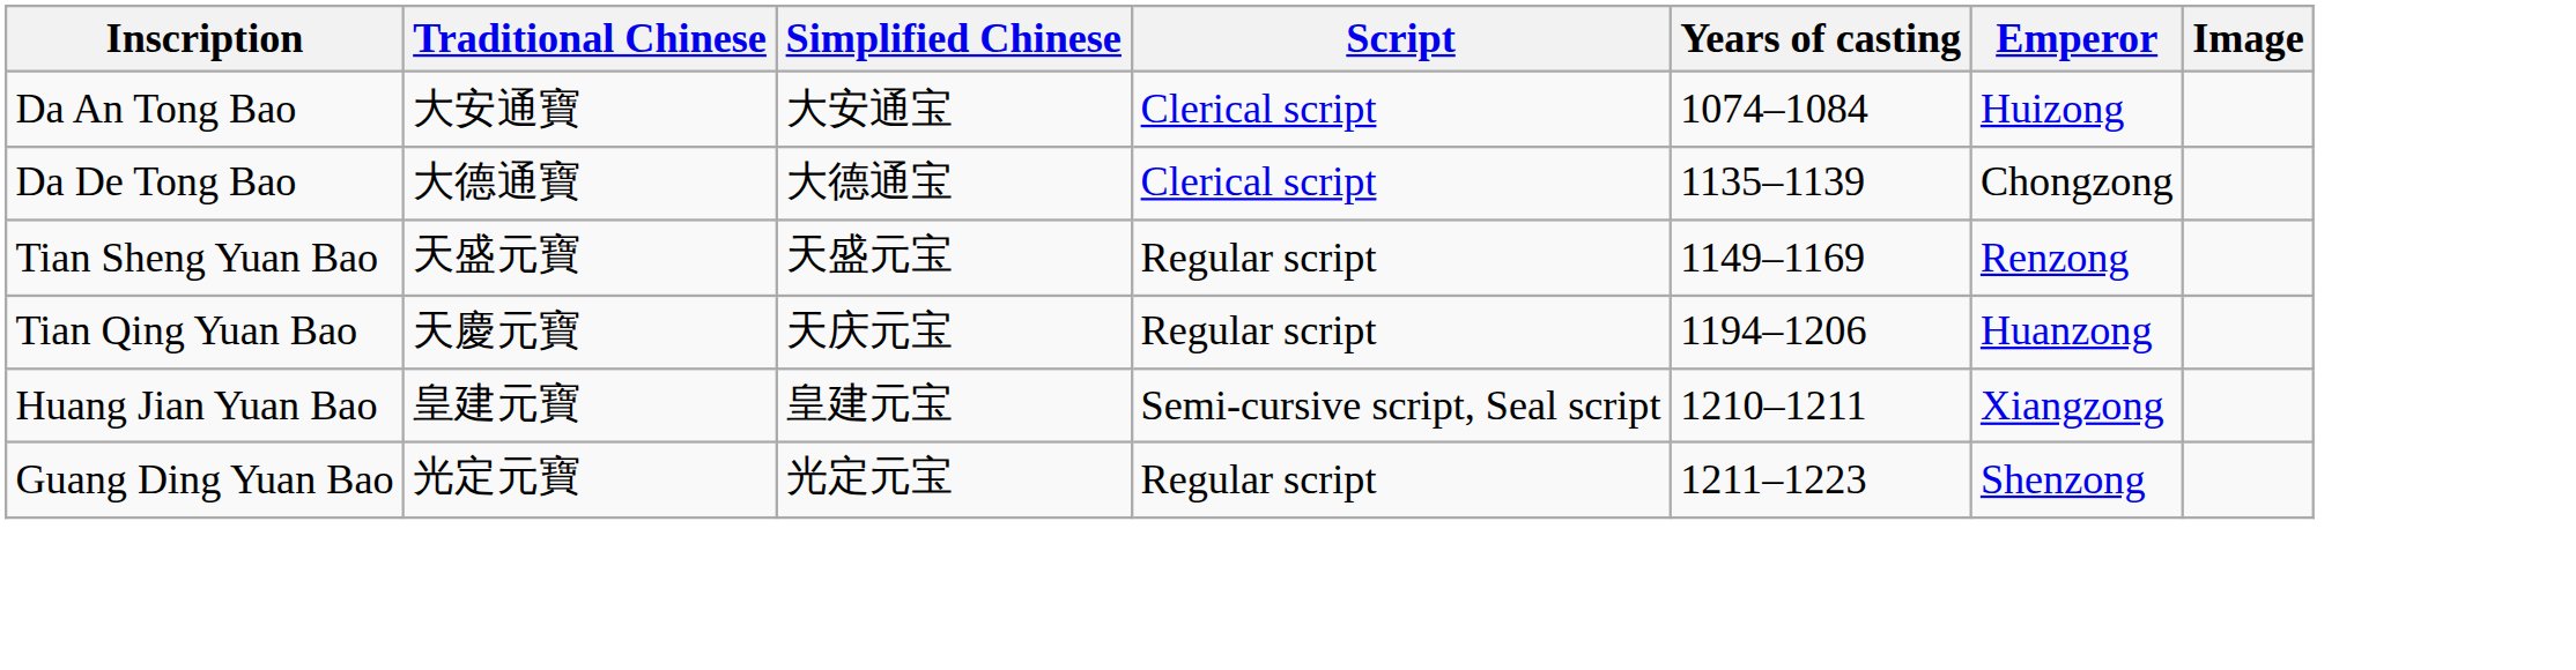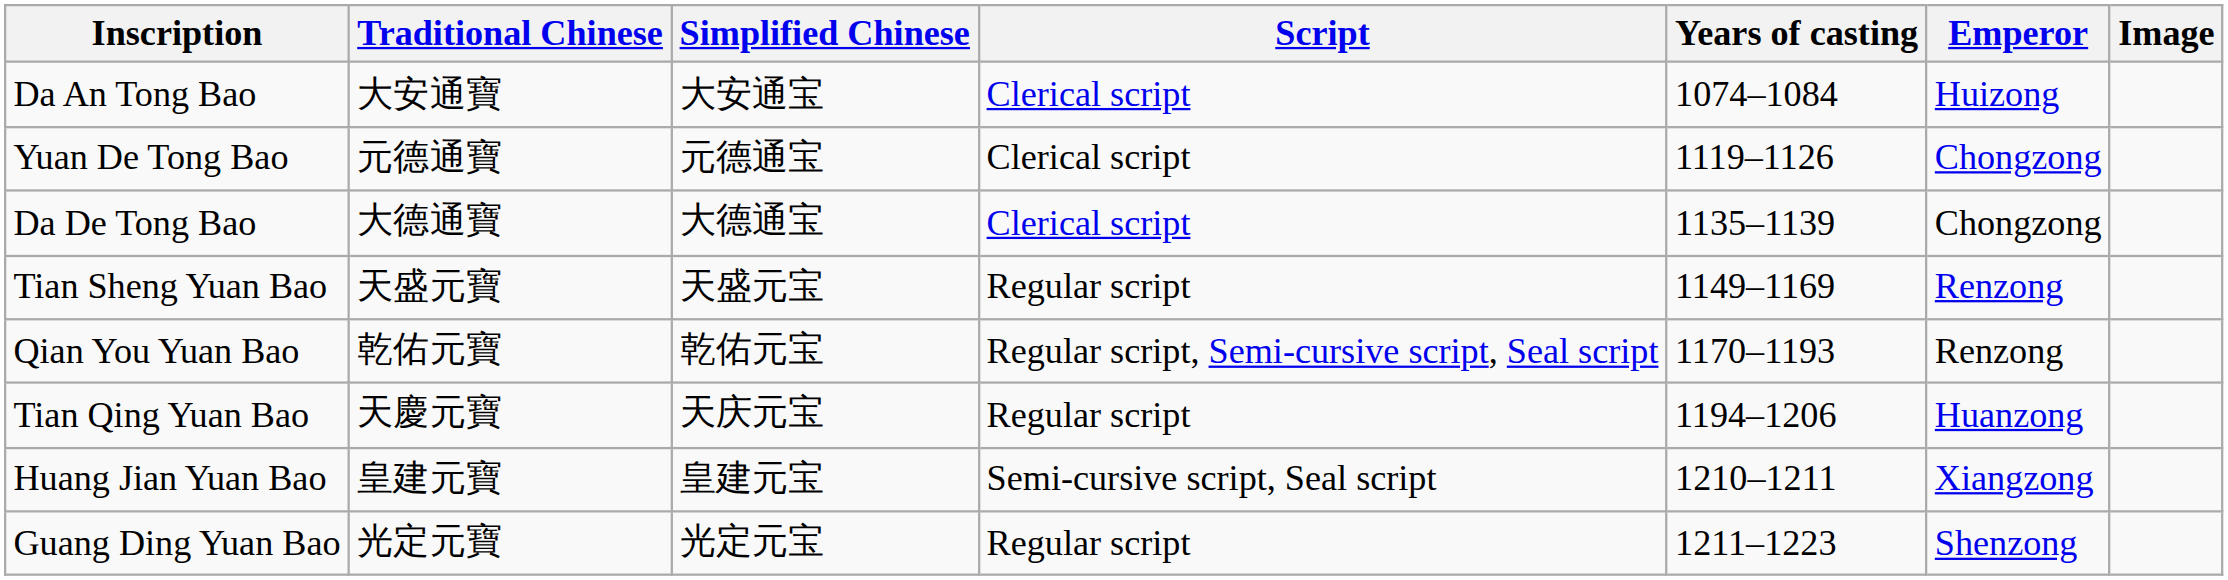+ row: Yuan De Tong Bao | 元德通寶 | 元德通宝 | Clerical script | 1119–1126 | Chongzong
+ row: Qian You Yuan Bao | 乾佑元寶 | 乾佑元宝 | Regular script, Semi-cursive script, Seal script | 1170–1193 | Renzong
